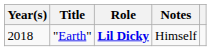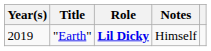"Earth" | Year(s): 2018 -> 2019
